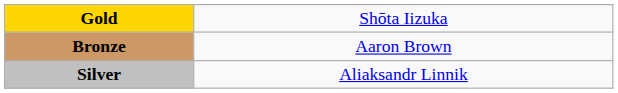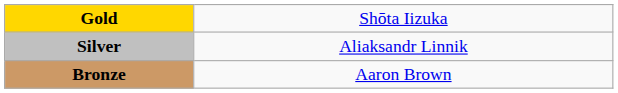rows swapped: Silver <-> Bronze
